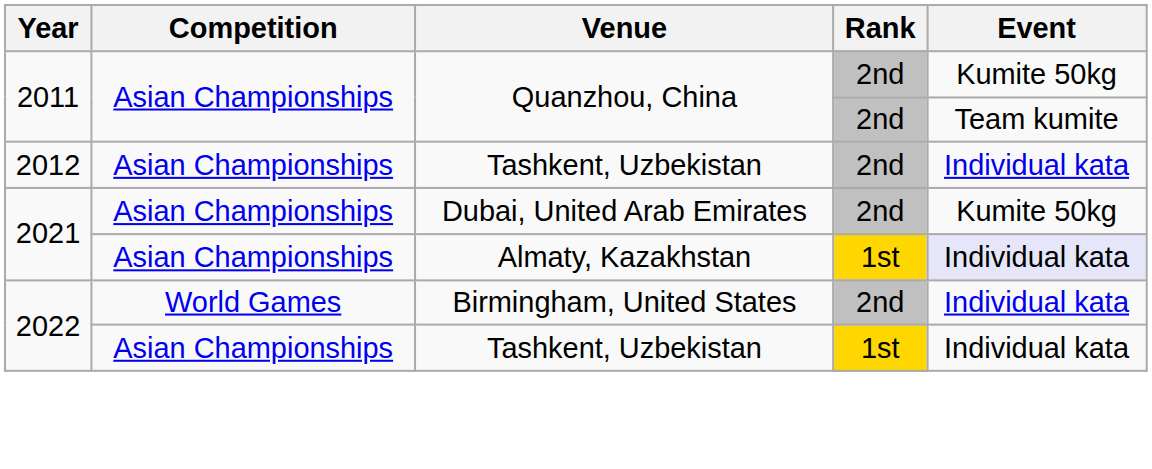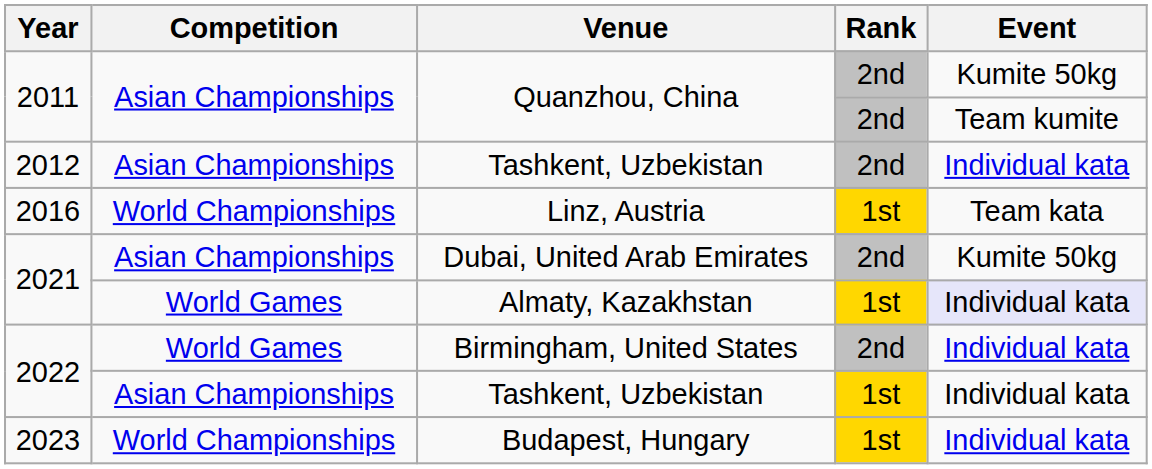+ row: 2016 | World Championships | Linz, Austria | 1st | Team kata
Almaty, Kazakhstan | Competition: Asian Championships -> World Games
+ row: 2023 | World Championships | Budapest, Hungary | 1st | Individual kata
